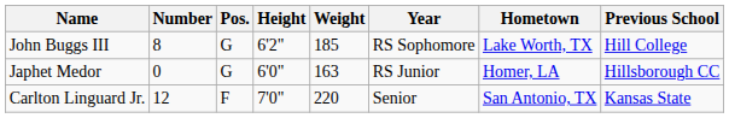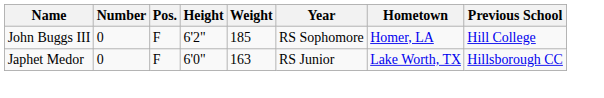John Buggs III | Number: 8 -> 0
John Buggs III | Pos.: G -> F
John Buggs III | Hometown: Lake Worth, TX -> Homer, LA
Japhet Medor | Pos.: G -> F
Japhet Medor | Hometown: Homer, LA -> Lake Worth, TX
- row: Carlton Linguard Jr. | 12 | F | 7'0" | 220 | Senior | San Antonio, TX | Kansas State
